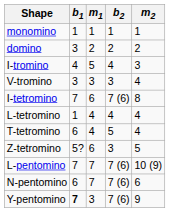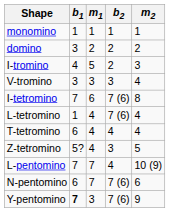I-tromino | b2: 4 -> 2
L-tetromino | b2: 4 -> 7 (6)
T-tetromino | b2: 5 -> 4
Z-tetromino | m1: 6 -> 4
L-pentomino | b2: 7 (6) -> 4
